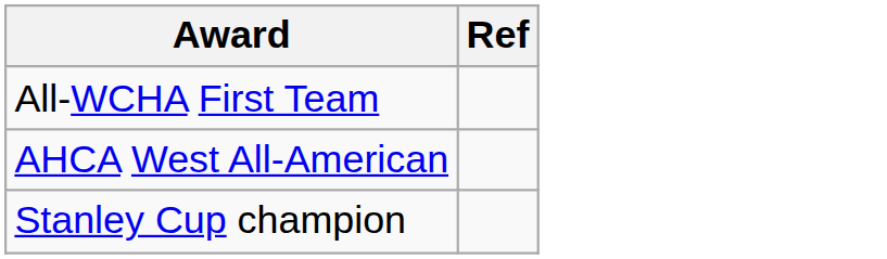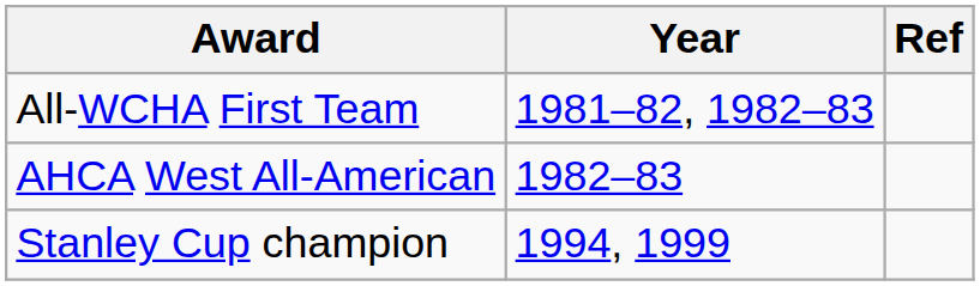+ column: Year | 1981–82, 1982–83 | 1982–83 | 1994, 1999
